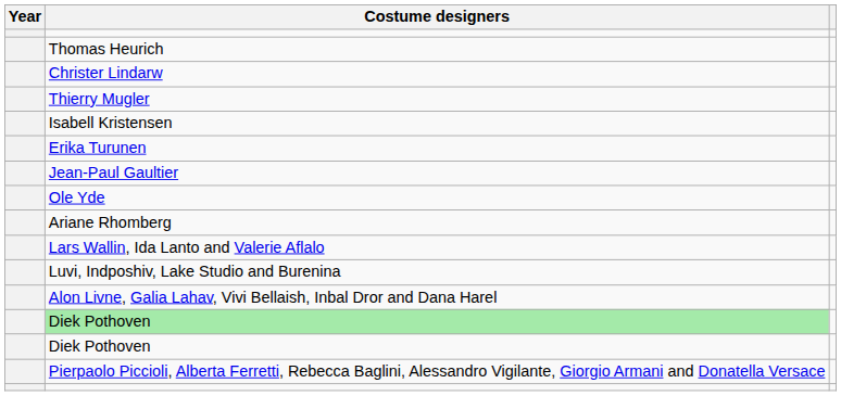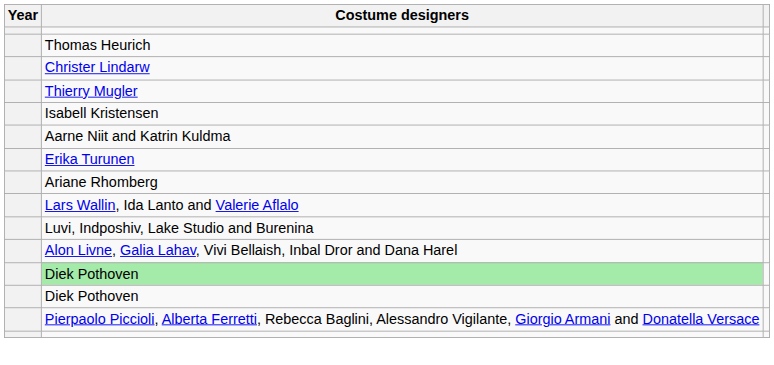+ row: Aarne Niit and Katrin Kuldma
- row: Jean-Paul Gaultier
- row: Ole Yde
